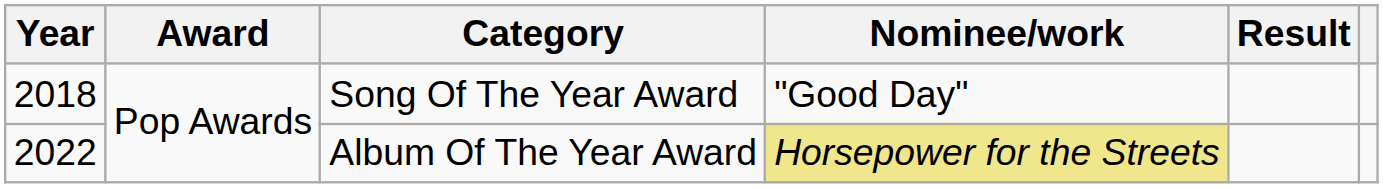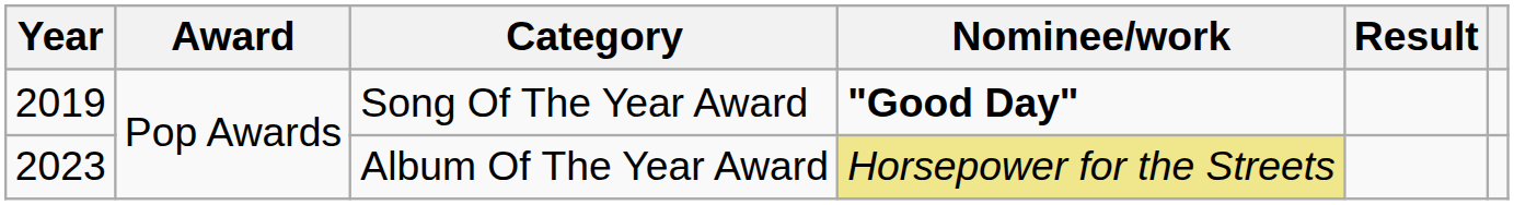Song Of The Year Award | Year: 2018 -> 2019
Song Of The Year Award | Nominee/work: normal -> bold
Album Of The Year Award | Year: 2022 -> 2023
